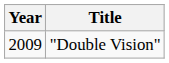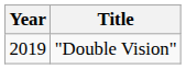"Double Vision" | Year: 2009 -> 2019
